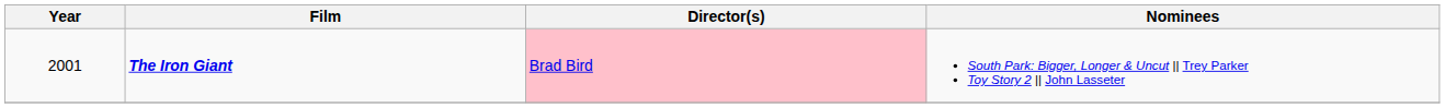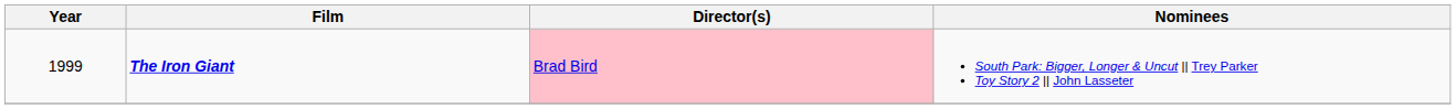The Iron Giant | Year: 2001 -> 1999
